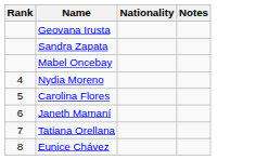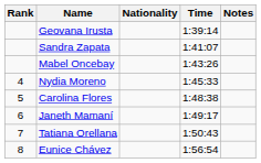+ column: Time | 1:39:14 | 1:41:07 | 1:43:26 | 1:45:33 | 1:48:38 | 1:49:17 | 1:50:43 | 1:56:54
